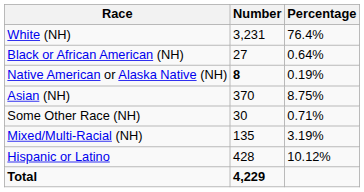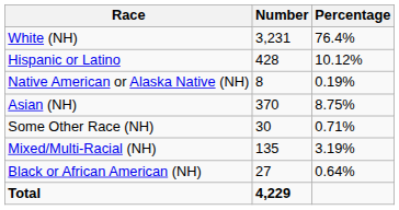rows swapped: Black or African American (NH) <-> Hispanic or Latino
Native American or Alaska Native (NH) | Number: bold -> normal
